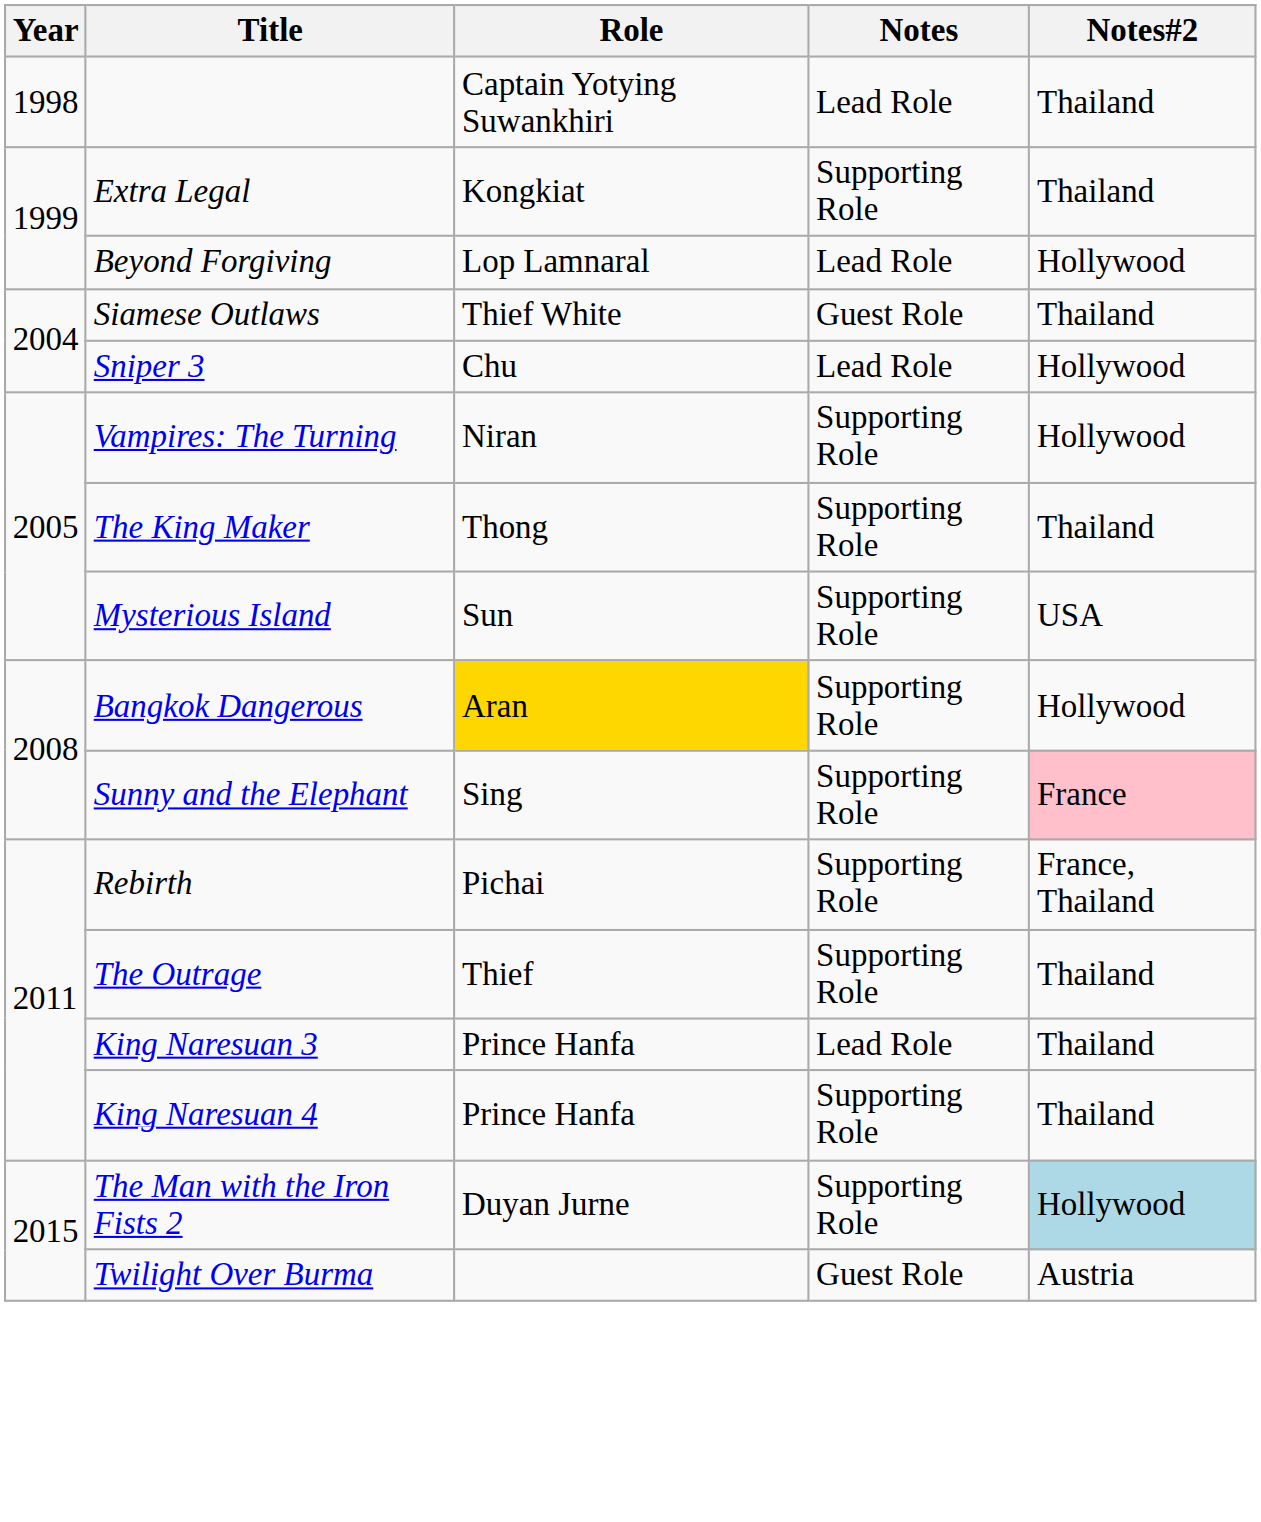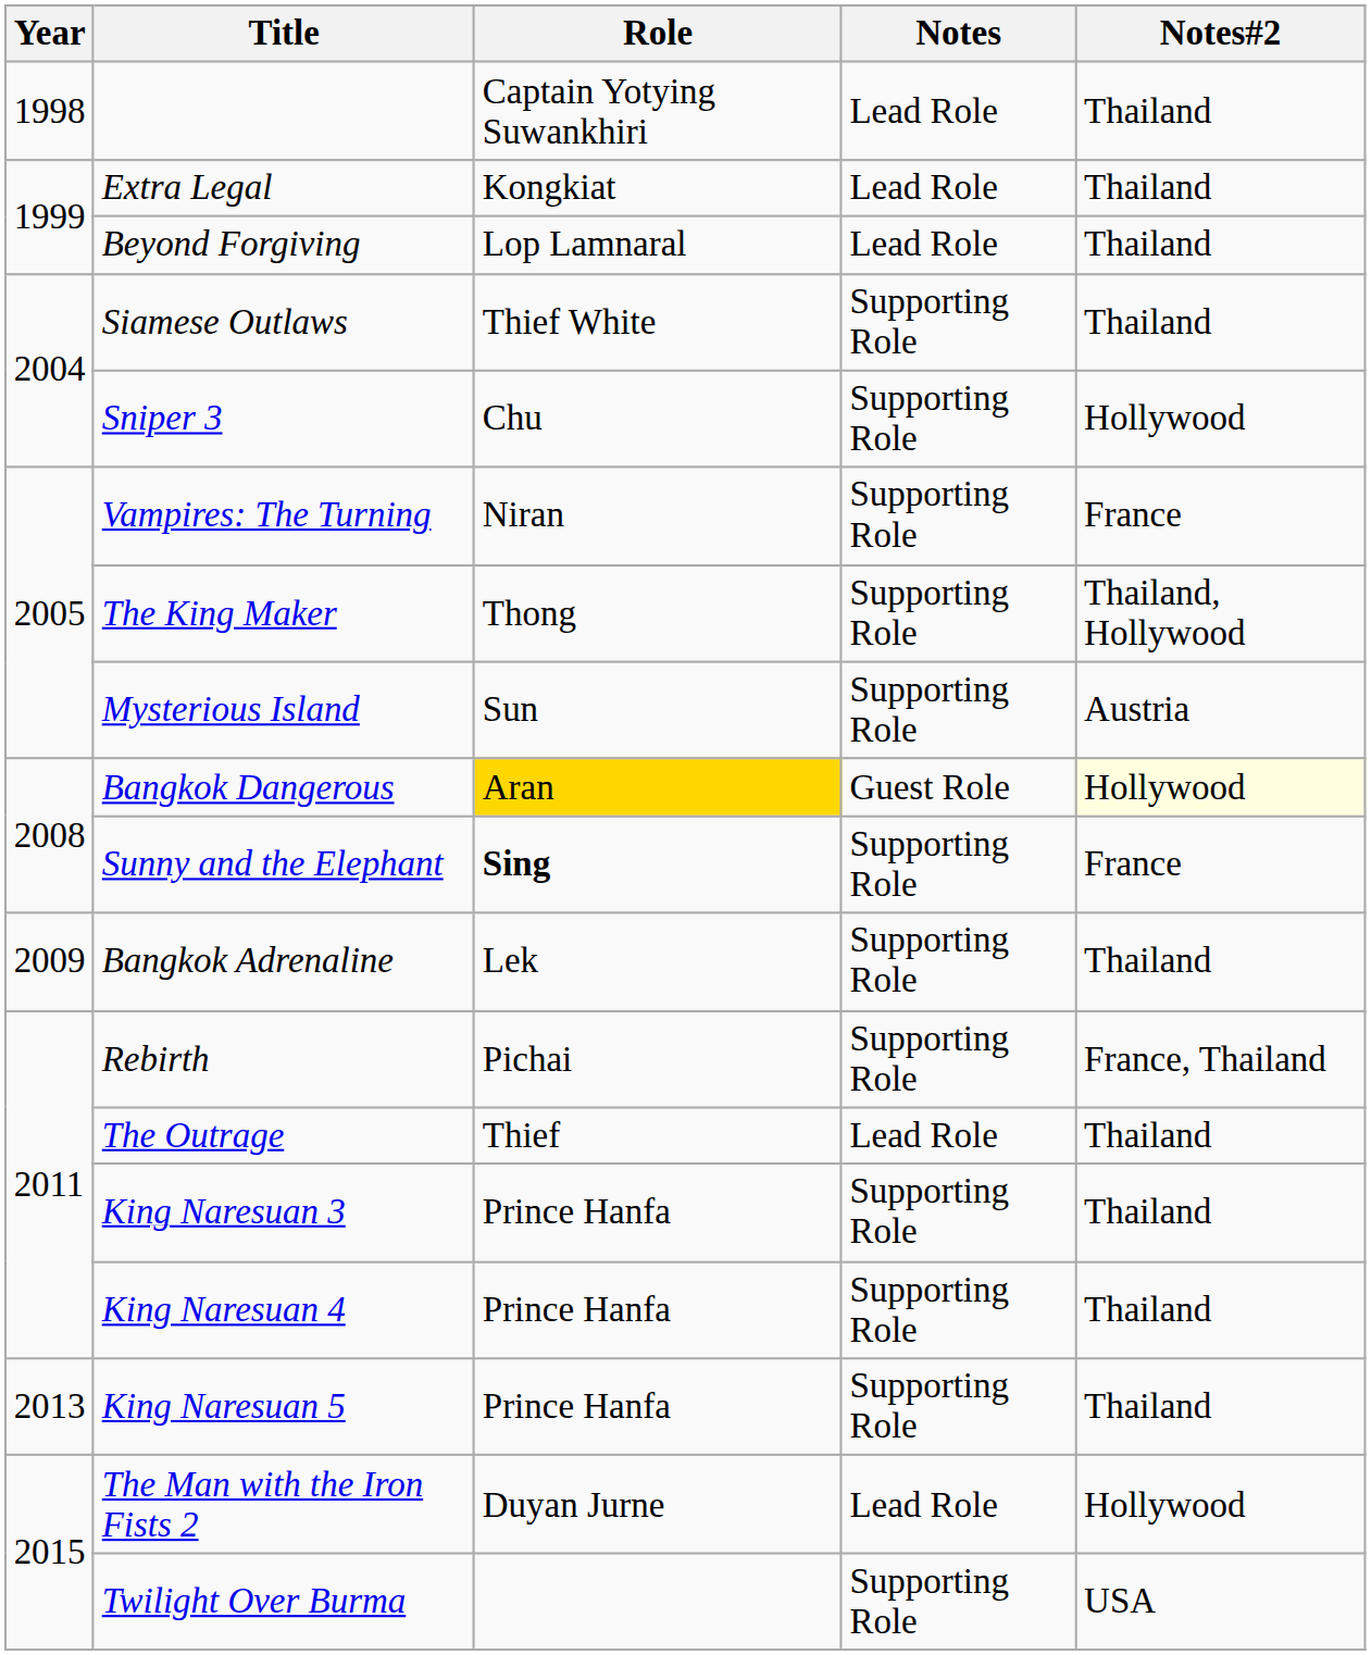Extra Legal | Notes: Supporting Role -> Lead Role
Beyond Forgiving | Notes#2: Hollywood -> Thailand
Siamese Outlaws | Notes: Guest Role -> Supporting Role
Sniper 3 | Notes: Lead Role -> Supporting Role
Vampires: The Turning | Notes#2: Hollywood -> France
The King Maker | Notes#2: Thailand -> Thailand, Hollywood
Mysterious Island | Notes#2: USA -> Austria
Bangkok Dangerous | Notes: Supporting Role -> Guest Role
Bangkok Dangerous | Notes#2: no background -> lightyellow background
Sunny and the Elephant | Role: normal -> bold
Sunny and the Elephant | Notes#2: pink background -> no background
+ row: 2009 | Bangkok Adrenaline | Lek | Supporting Role | Thailand
The Outrage | Notes: Supporting Role -> Lead Role
King Naresuan 3 | Notes: Lead Role -> Supporting Role
+ row: 2013 | King Naresuan 5 | Prince Hanfa | Supporting Role | Thailand
The Man with the Iron Fists 2 | Notes: Supporting Role -> Lead Role
The Man with the Iron Fists 2 | Notes#2: lightblue background -> no background
Twilight Over Burma | Notes: Guest Role -> Supporting Role
Twilight Over Burma | Notes#2: Austria -> USA
